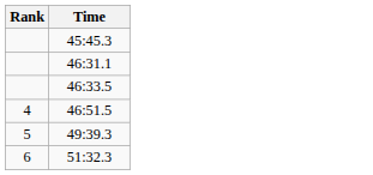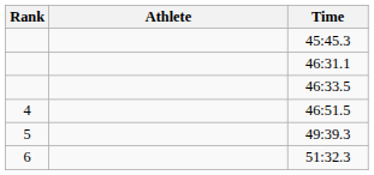+ column: Athlete
